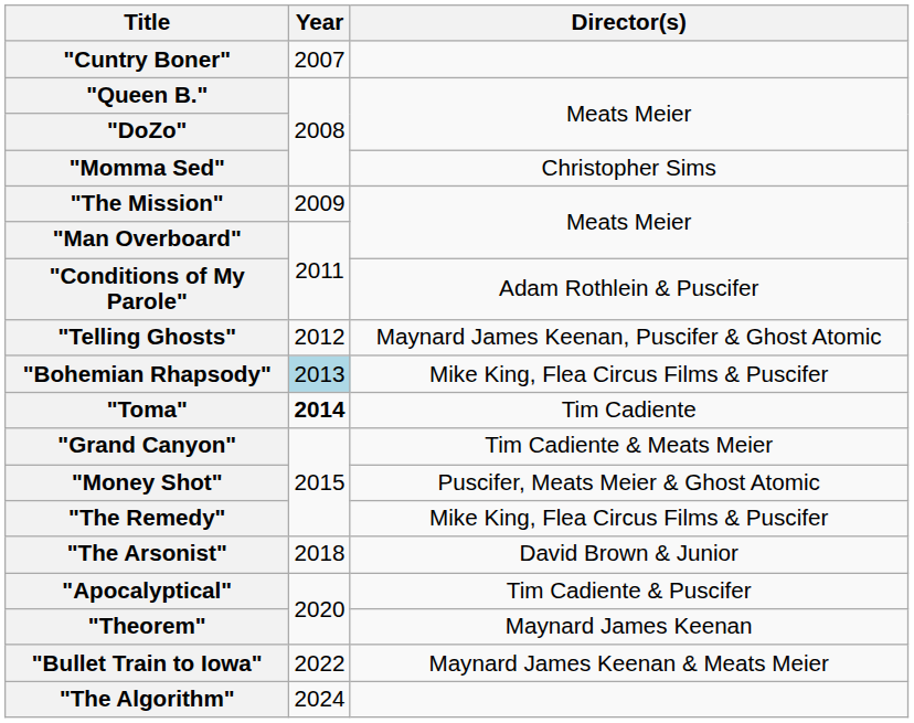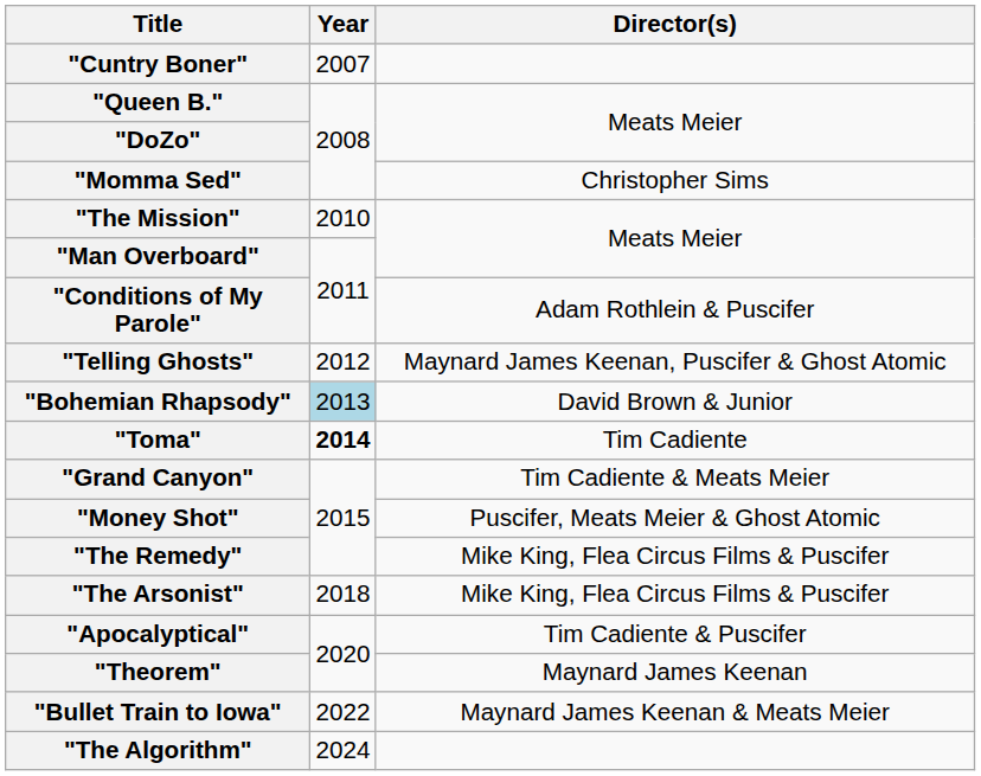"The Mission" | Year: 2009 -> 2010
"Bohemian Rhapsody" | Director(s): Mike King, Flea Circus Films & Puscifer -> David Brown & Junior
"The Arsonist" | Director(s): David Brown & Junior -> Mike King, Flea Circus Films & Puscifer
